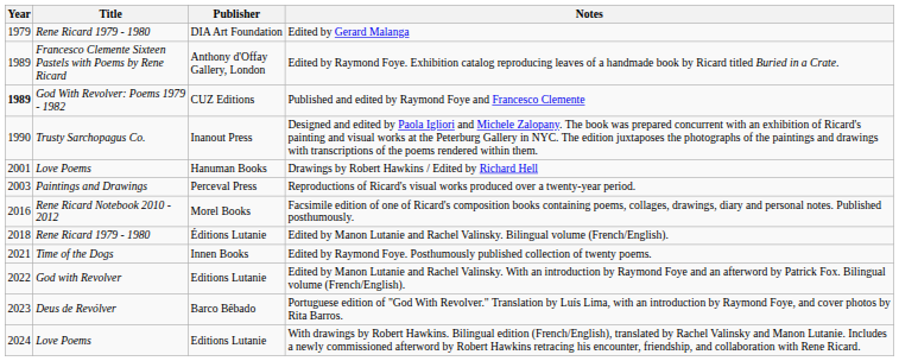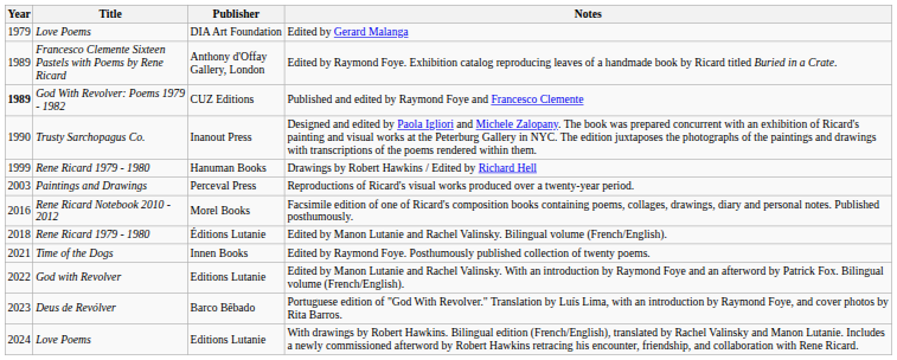Edited by Gerard Malanga | Title: Rene Ricard 1979 - 1980 -> Love Poems
Drawings by Robert Hawkins / Edited by Richard Hell | Year: 2001 -> 1999
Drawings by Robert Hawkins / Edited by Richard Hell | Title: Love Poems -> Rene Ricard 1979 - 1980
